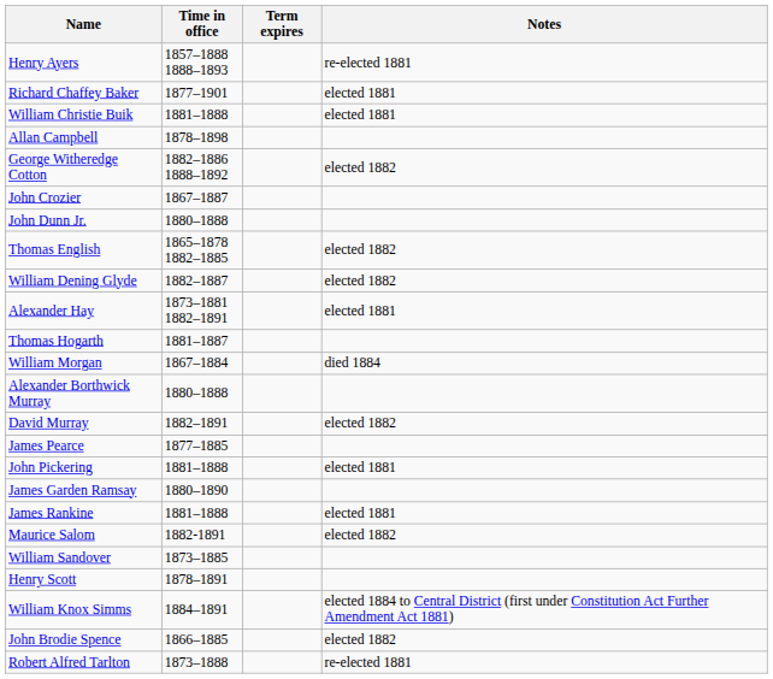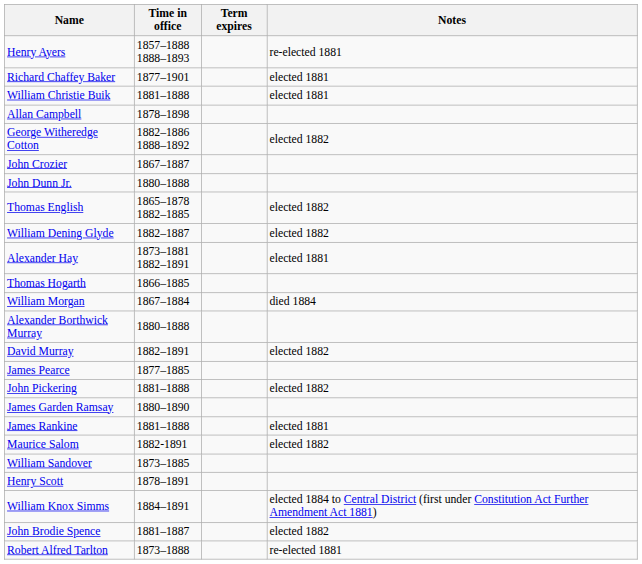Thomas Hogarth | Time in office: 1881–1887 -> 1866–1885
John Pickering | Notes: elected 1881 -> elected 1882
John Brodie Spence | Time in office: 1866–1885 -> 1881–1887
